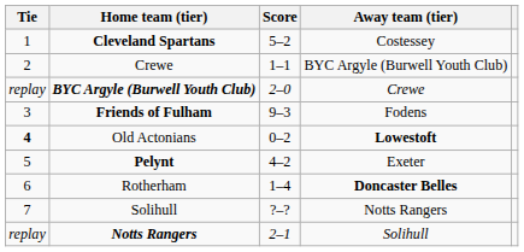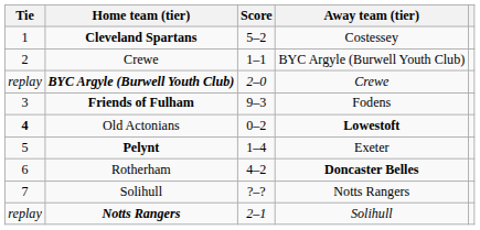Pelynt | Score: 4–2 -> 1–4
Rotherham | Score: 1–4 -> 4–2
